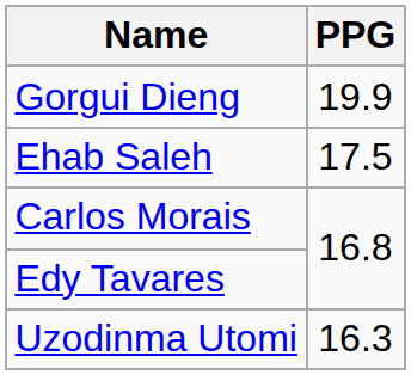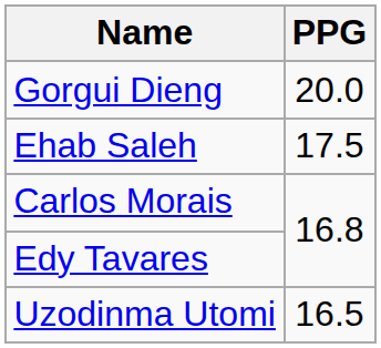Gorgui Dieng | PPG: 19.9 -> 20.0
Uzodinma Utomi | PPG: 16.3 -> 16.5
